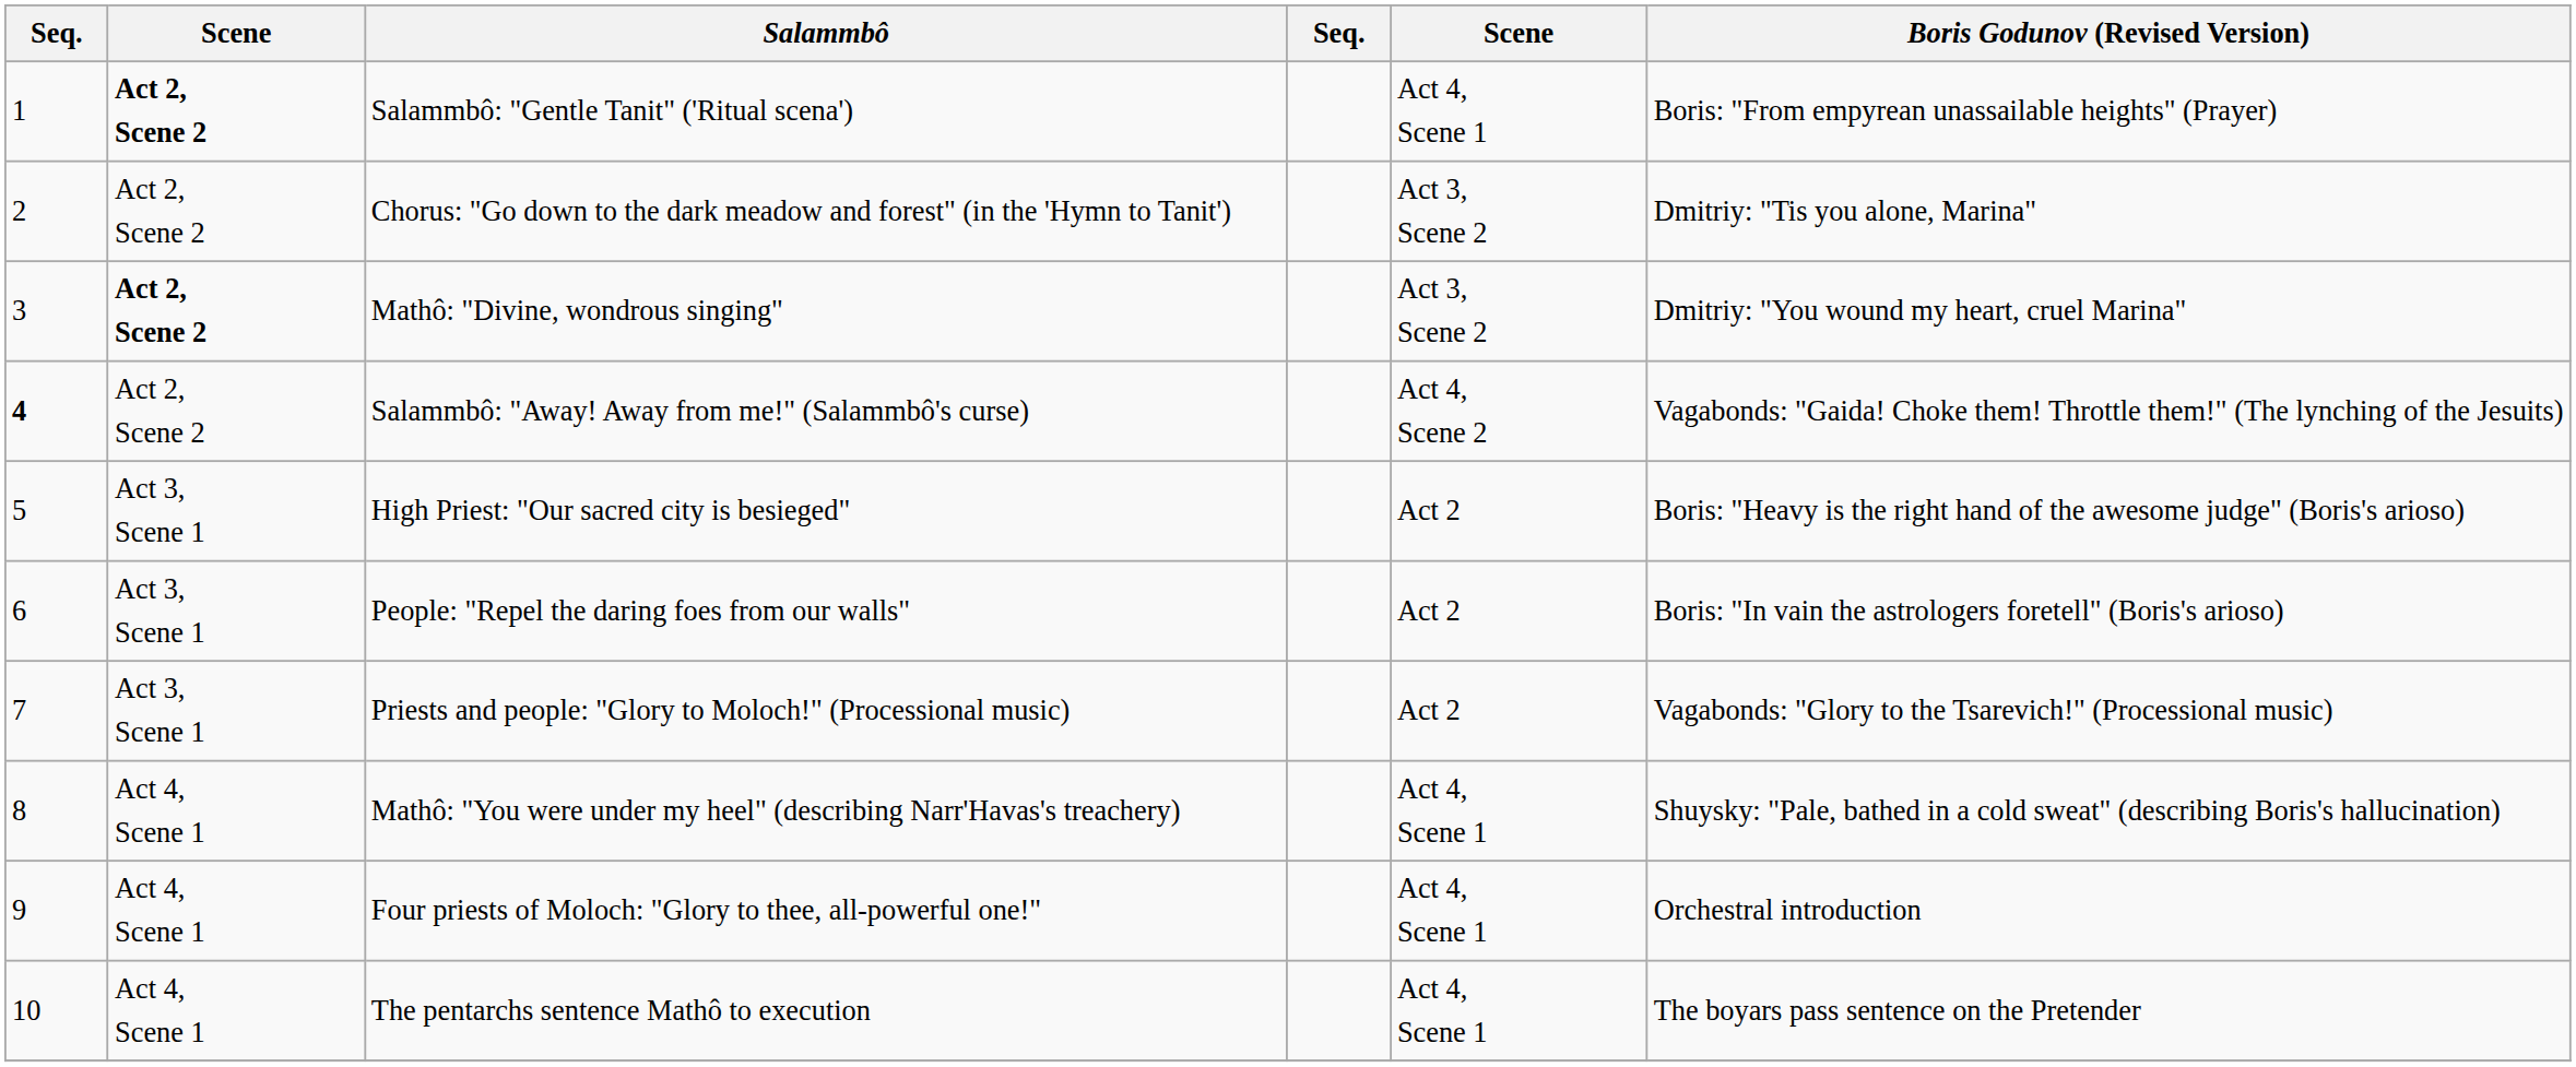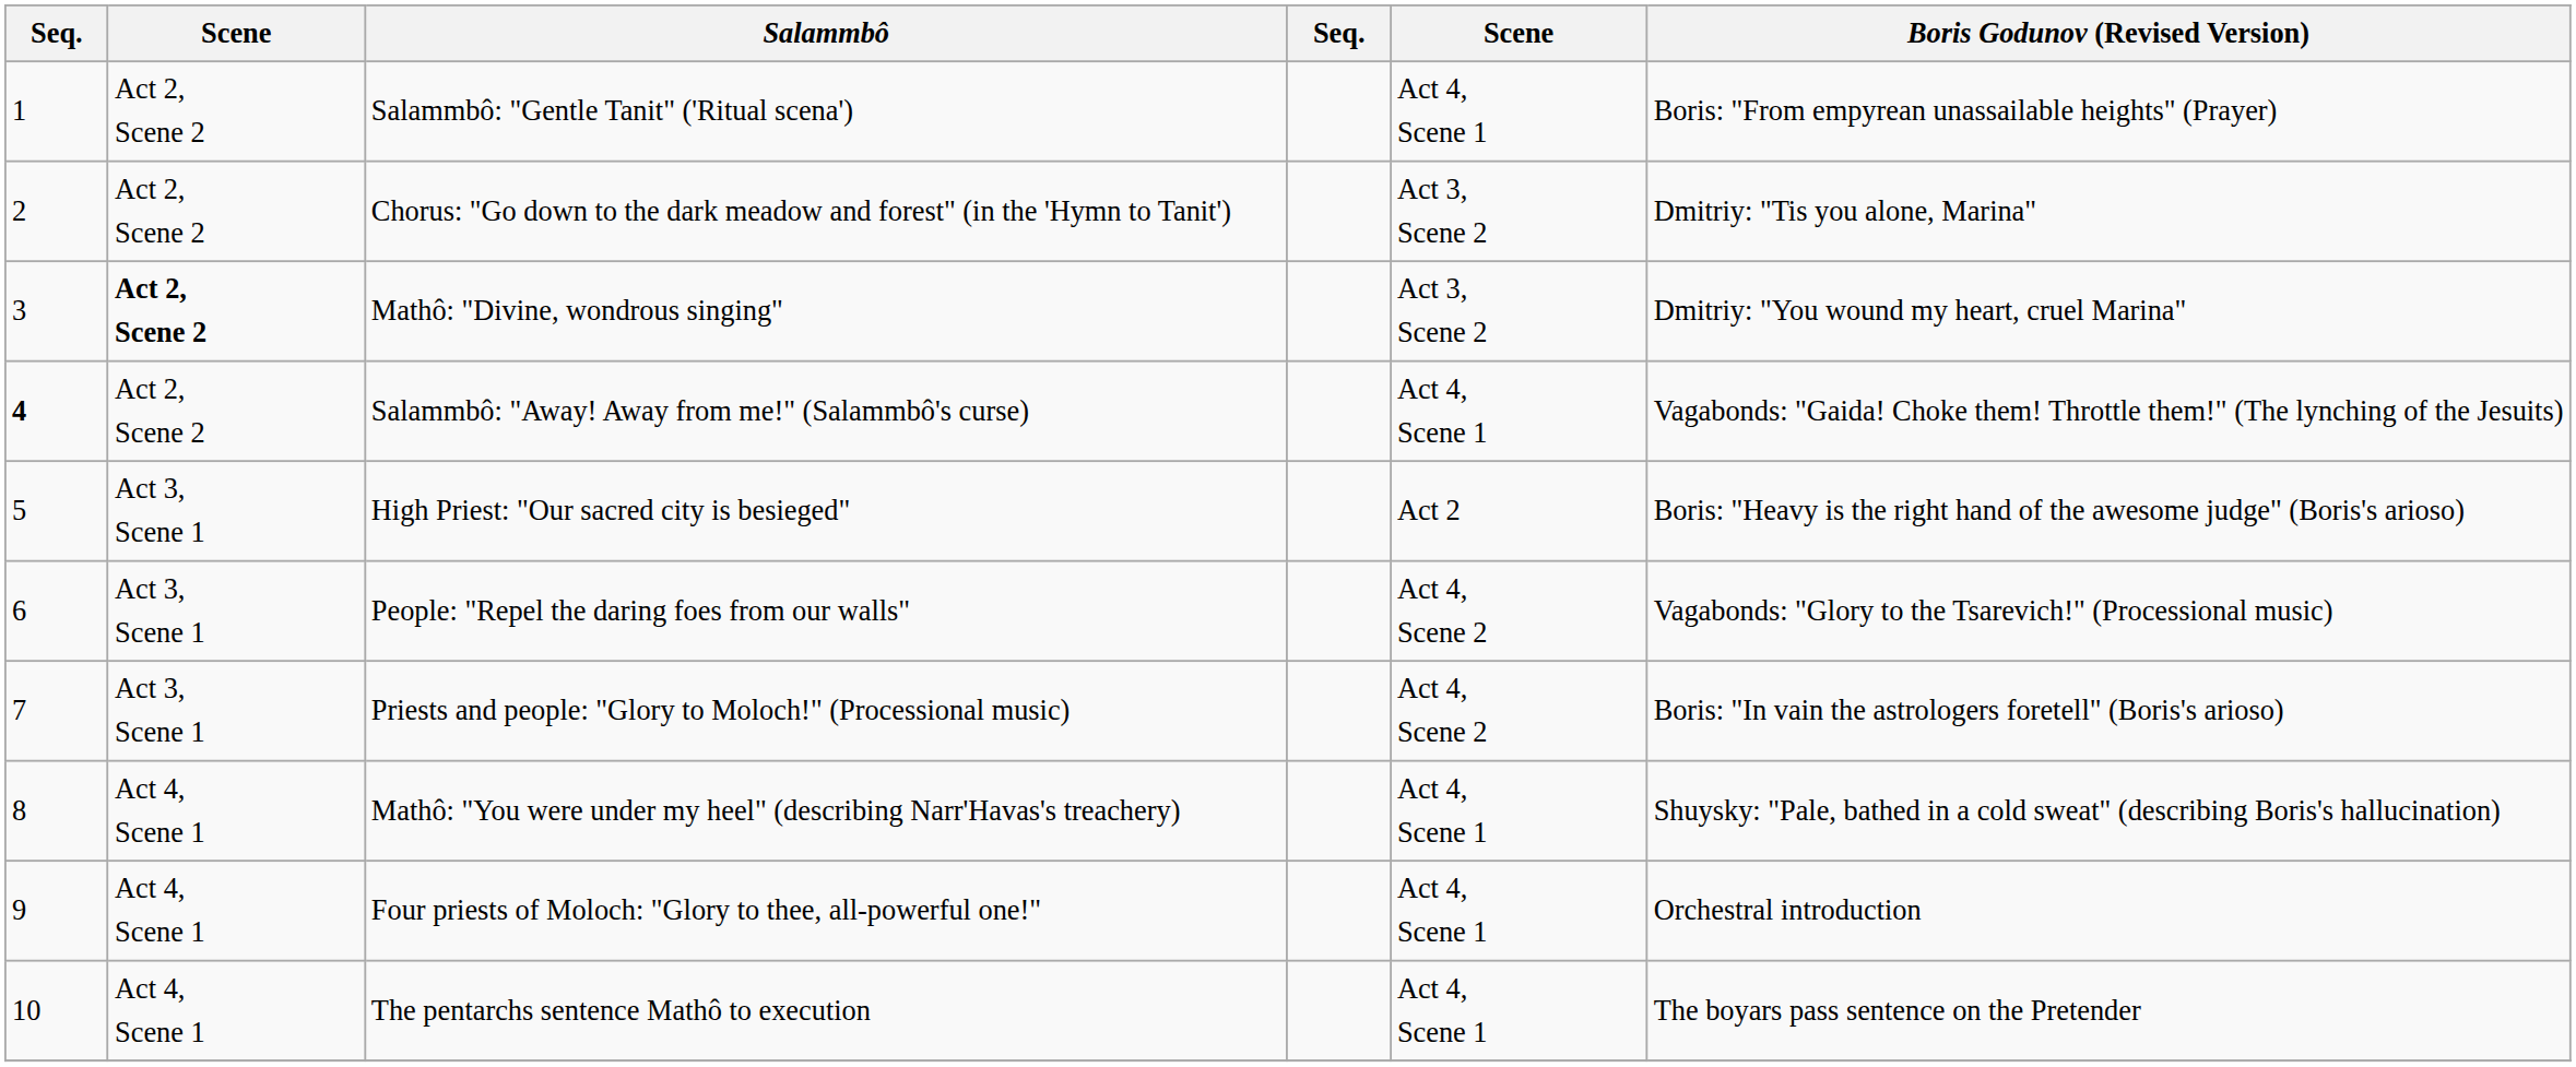Salammbô: "Gentle Tanit" ('Ritual scena') | column 2: bold -> normal
Salammbô: "Away! Away from me!" (Salammbô's curse) | column 5: Act 4, Scene 2 -> Act 4, Scene 1
People: "Repel the daring foes from our walls" | column 5: Act 2 -> Act 4, Scene 2
People: "Repel the daring foes from our walls" | Boris Godunov (Revised Version): Boris: "In vain the astrologers foretell" (Boris's arioso) -> Vagabonds: "Glory to the Tsarevich!" (Processional music)
Priests and people: "Glory to Moloch!" (Processional music) | column 5: Act 2 -> Act 4, Scene 2
Priests and people: "Glory to Moloch!" (Processional music) | Boris Godunov (Revised Version): Vagabonds: "Glory to the Tsarevich!" (Processional music) -> Boris: "In vain the astrologers foretell" (Boris's arioso)
